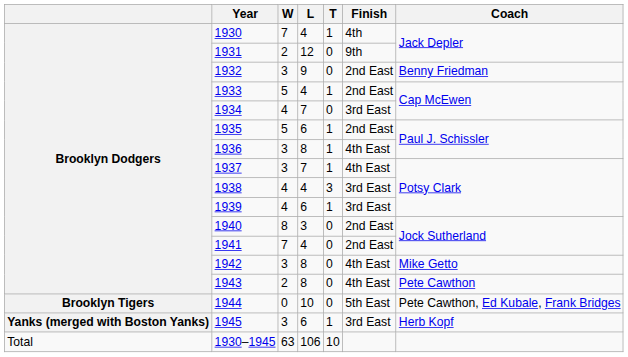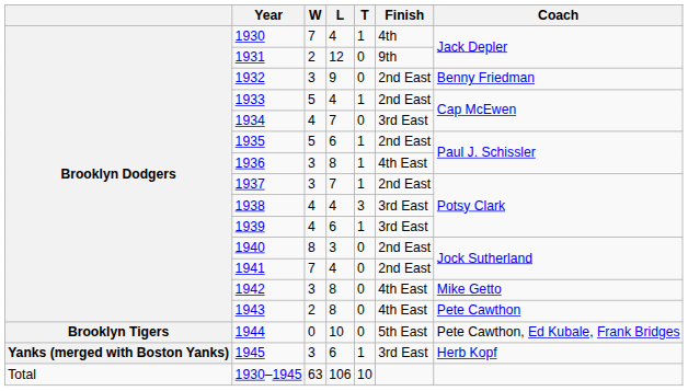1937 | Finish: 4th East -> 2nd East
